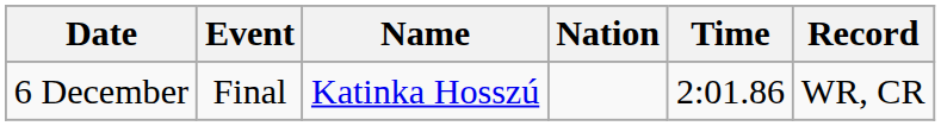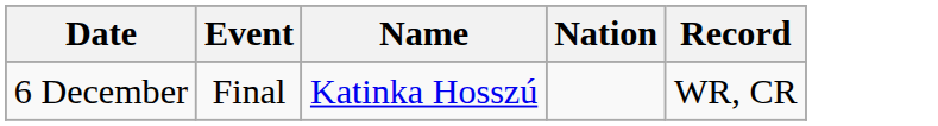- column: Time | 2:01.86
